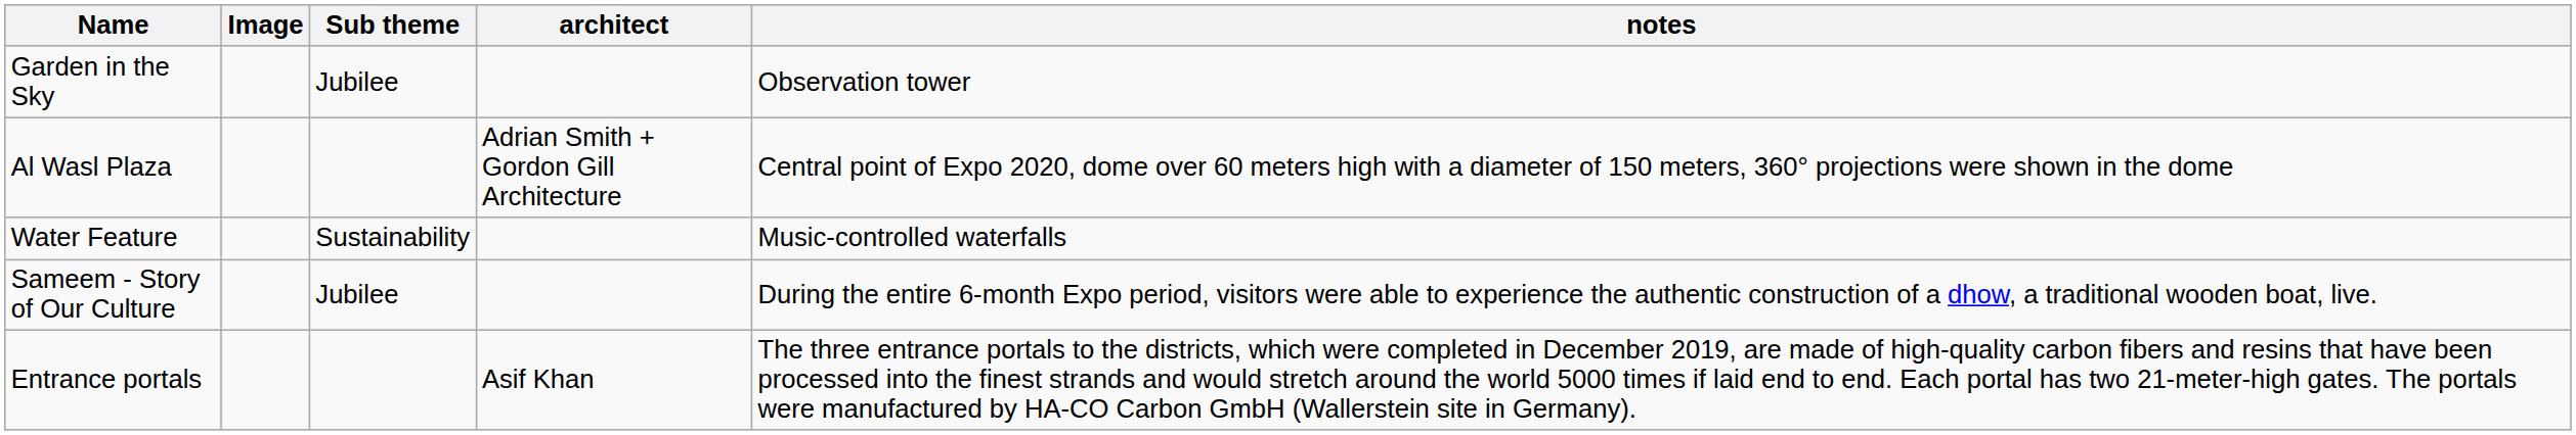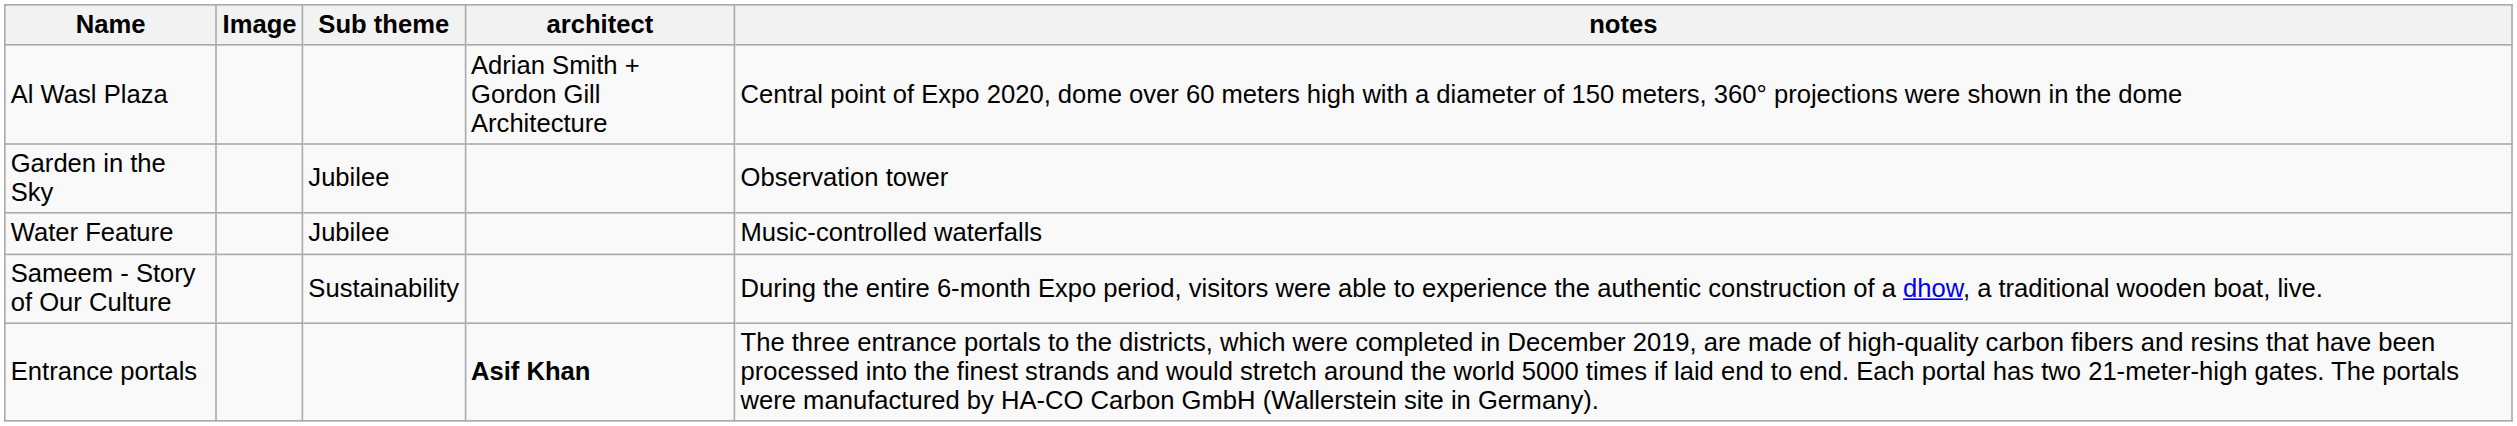rows swapped: Al Wasl Plaza <-> Garden in the Sky
Water Feature | Sub theme: Sustainability -> Jubilee
Sameem - Story of Our Culture | Sub theme: Jubilee -> Sustainability
Entrance portals | architect: normal -> bold
